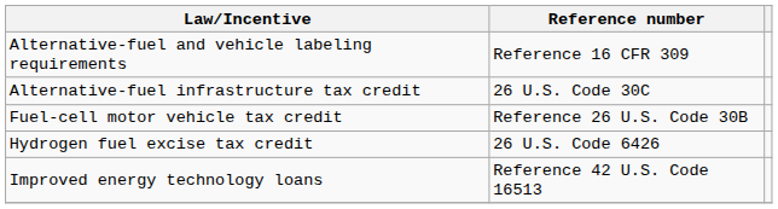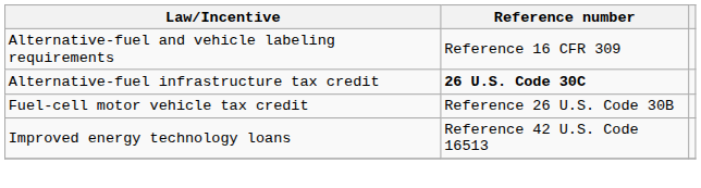Alternative-fuel infrastructure tax credit | Reference number: normal -> bold
- row: Hydrogen fuel excise tax credit | 26 U.S. Code 6426
